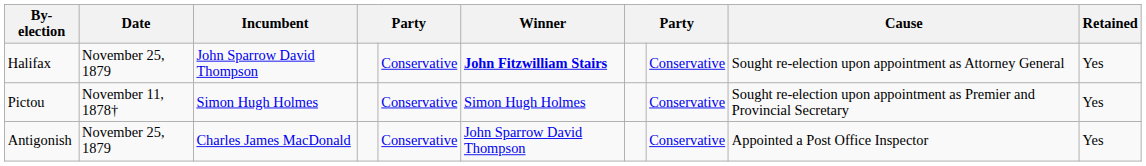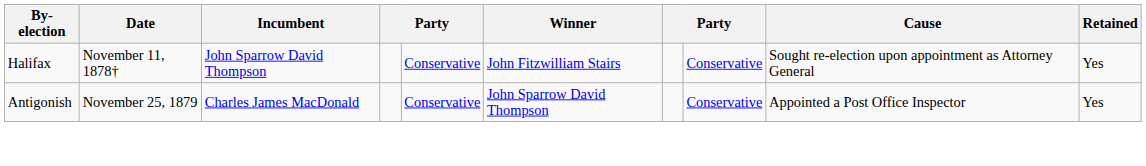Halifax | Date: November 25, 1879 -> November 11, 1878†
Halifax | Winner: bold -> normal
- row: Pictou | November 11, 1878† | Simon Hugh Holmes | Conservative | Simon Hugh Holmes | Conservative | Sought re-election upon appointment as Premier and Provincial Secretary | Yes
